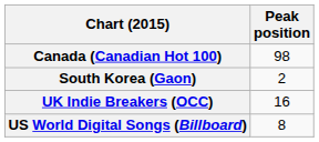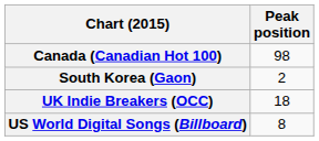UK Indie Breakers (OCC) | Peak position: 16 -> 18
